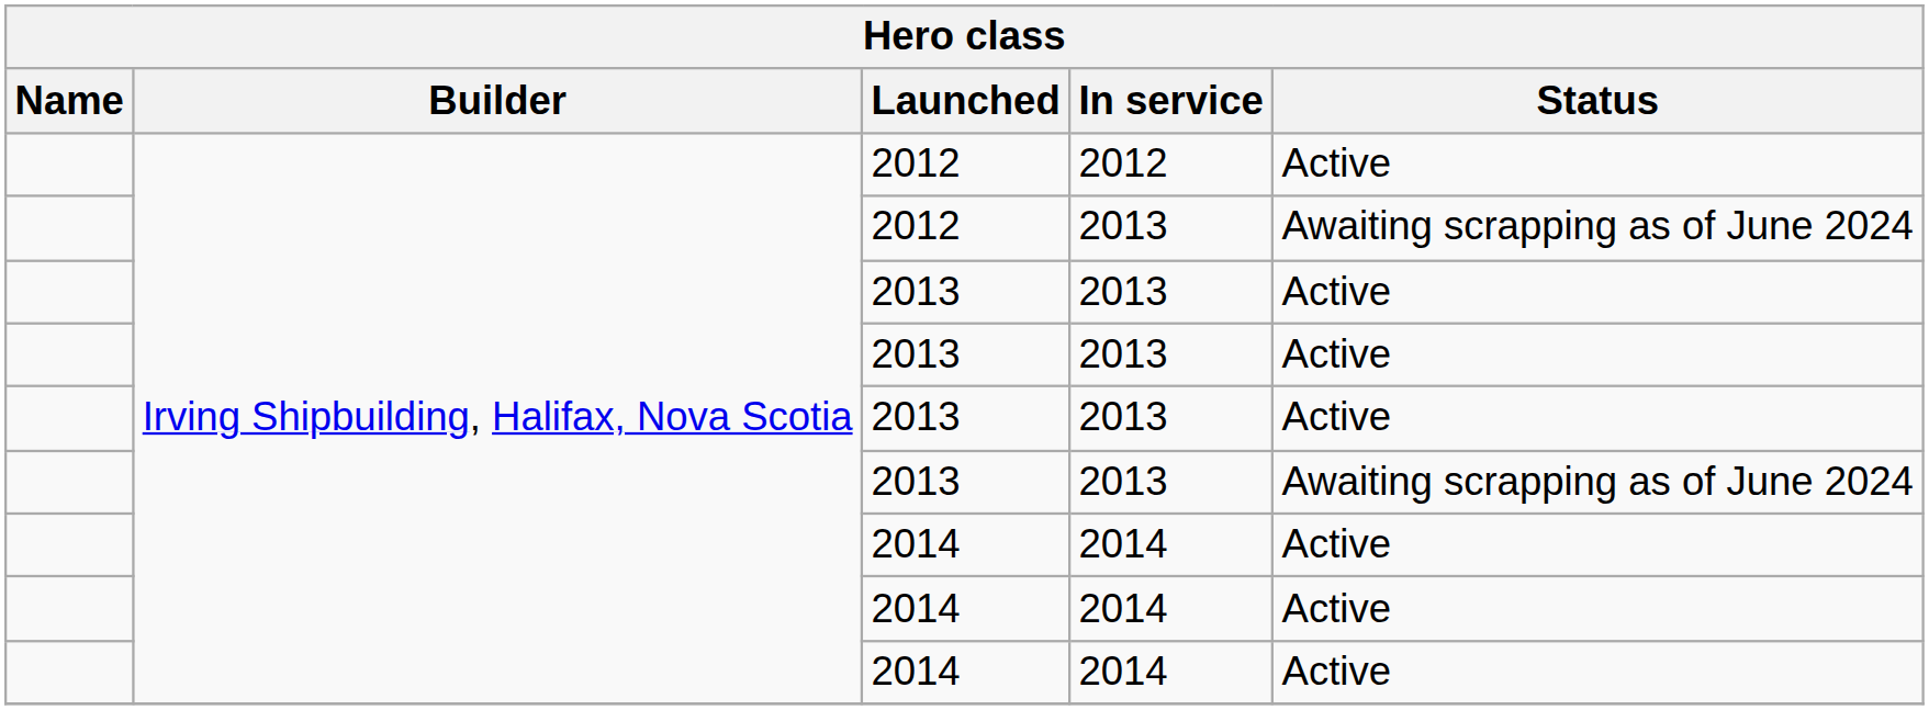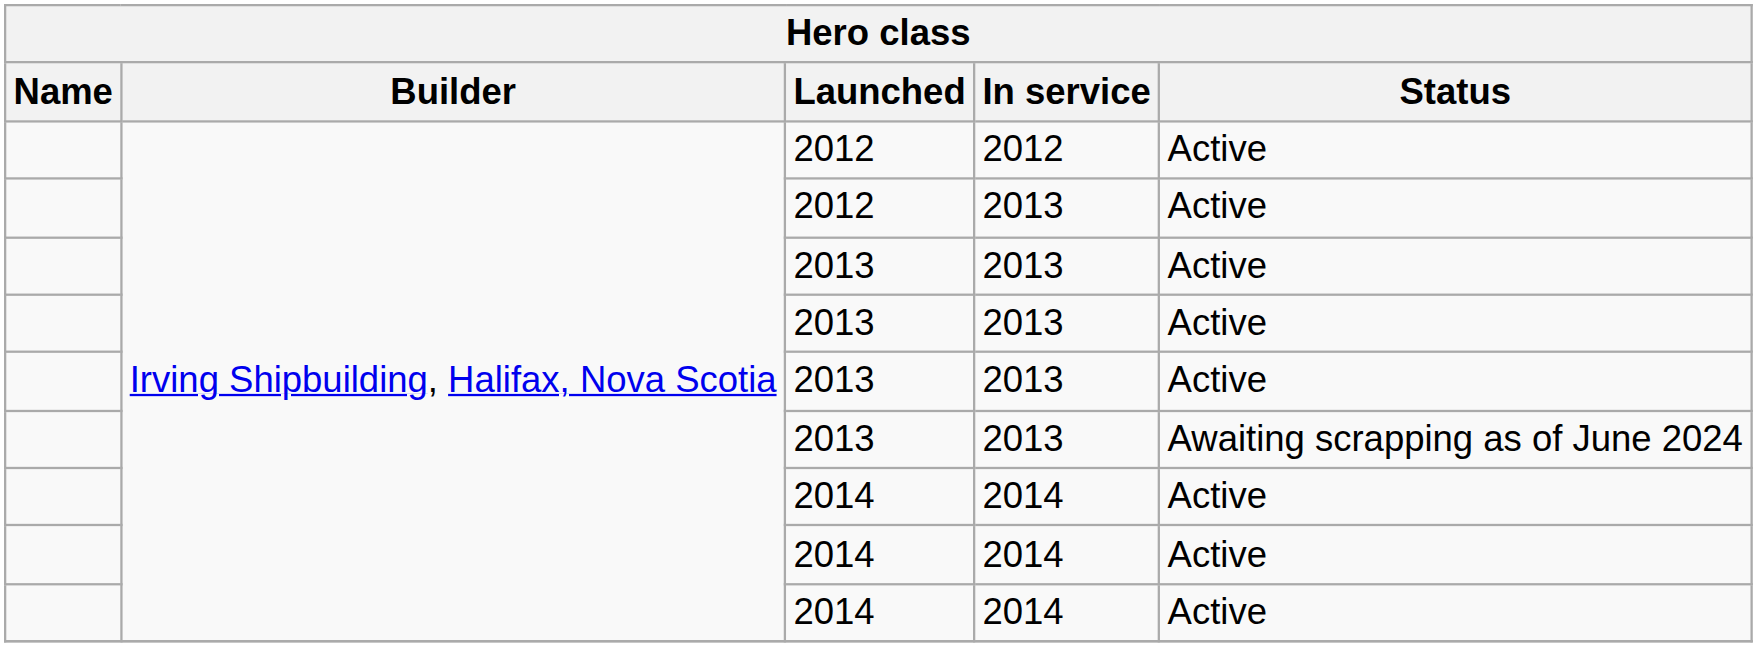2012 / 2013 | Status: Awaiting scrapping as of June 2024 -> Active
